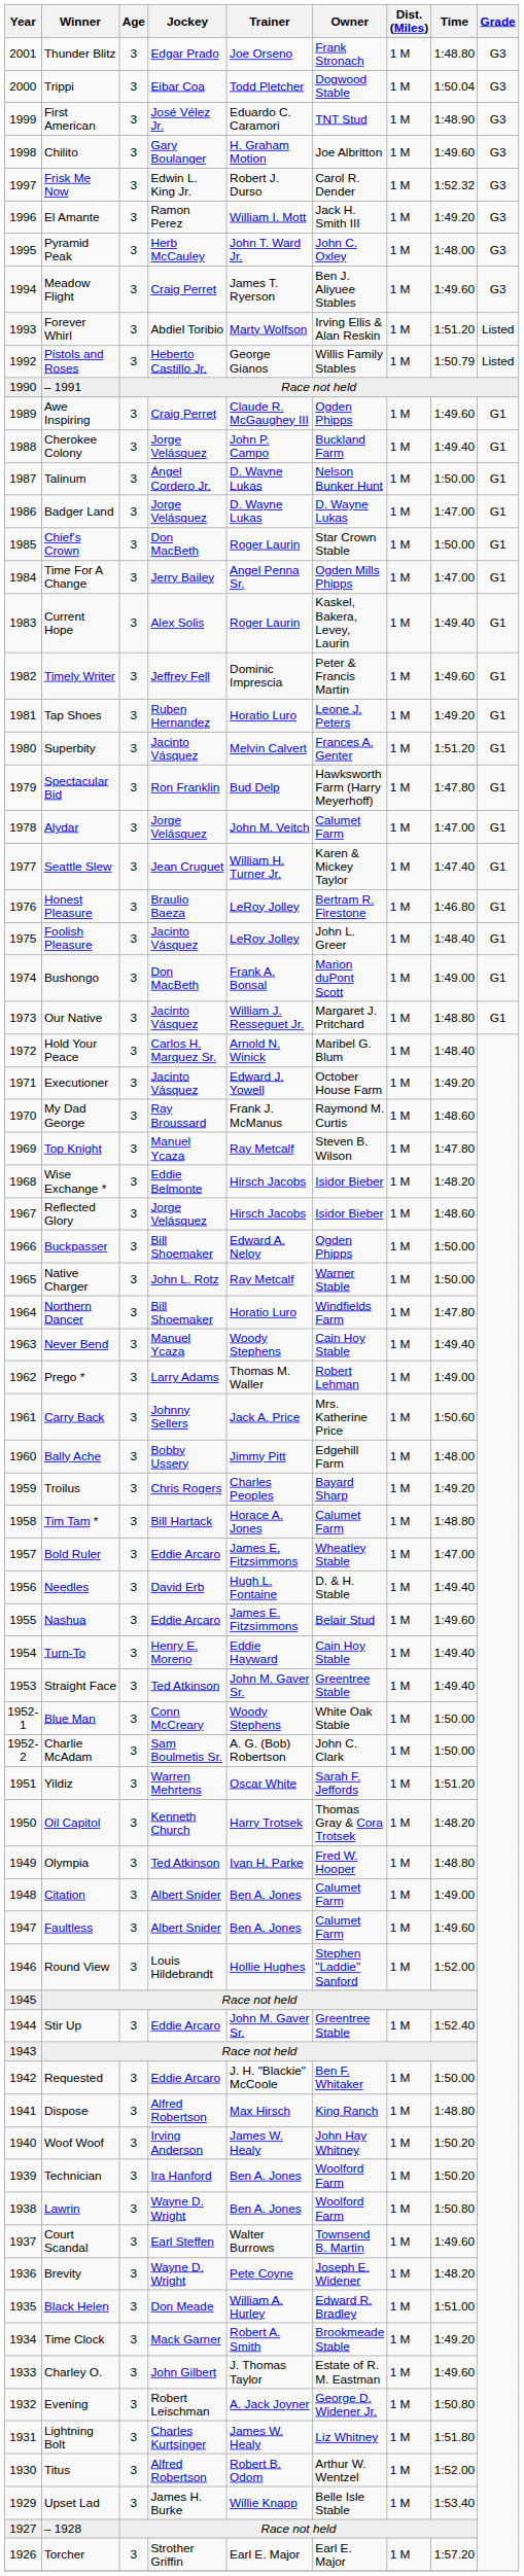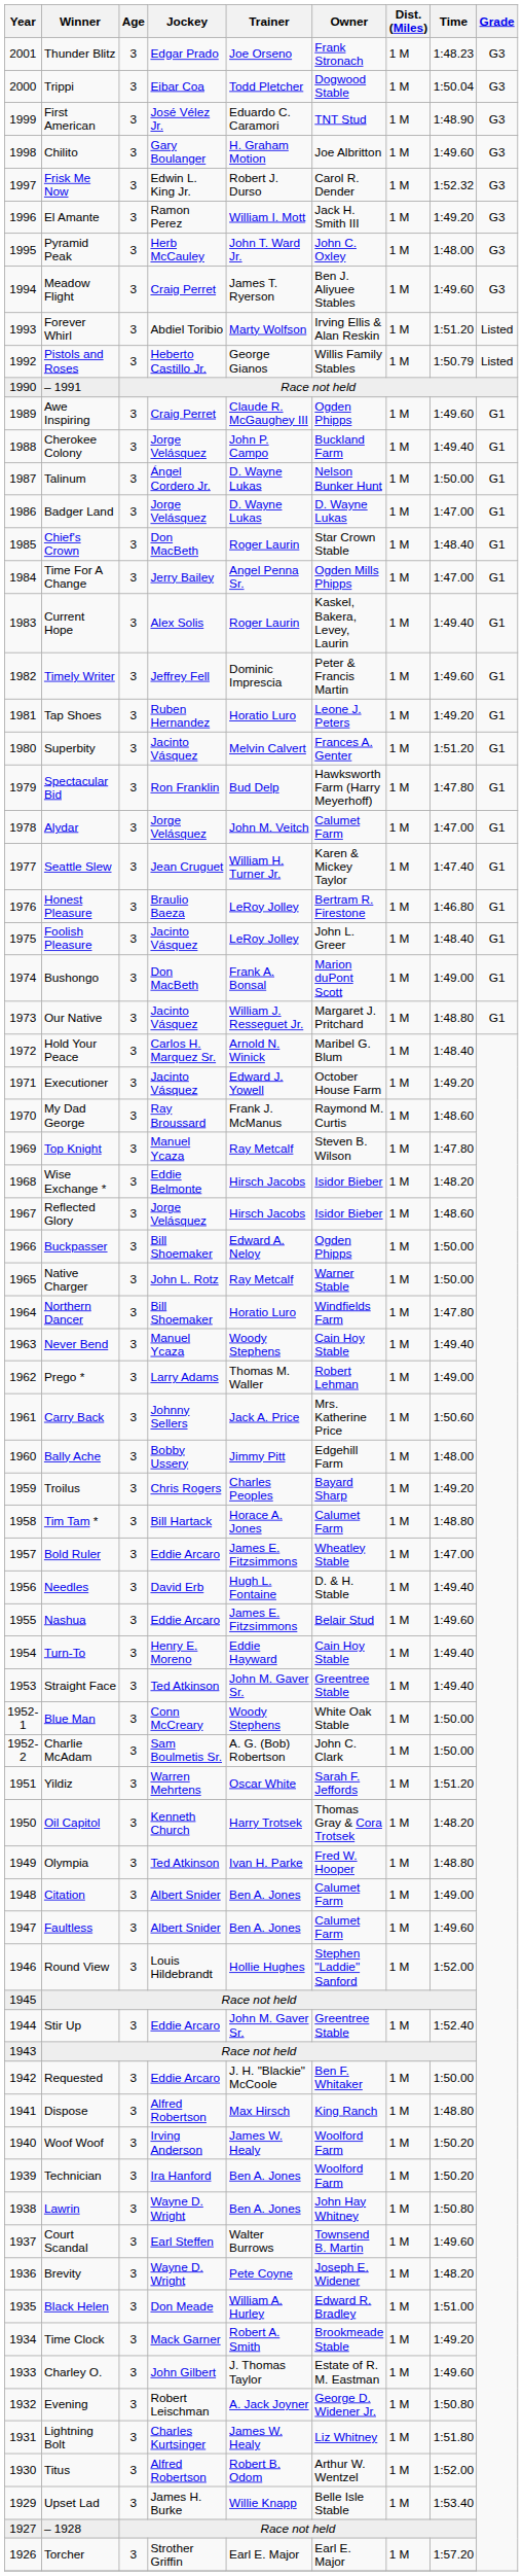Thunder Blitz | Time: 1:48.80 -> 1:48.23
Chief's Crown | Time: 1:50.00 -> 1:48.40
Woof Woof | Owner: John Hay Whitney -> Woolford Farm
Lawrin | Owner: Woolford Farm -> John Hay Whitney
